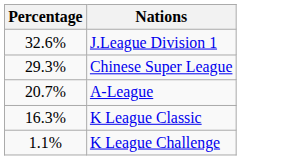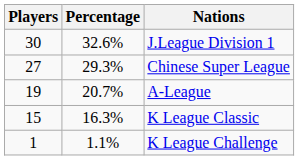+ column: Players | 30 | 27 | 19 | 15 | 1
